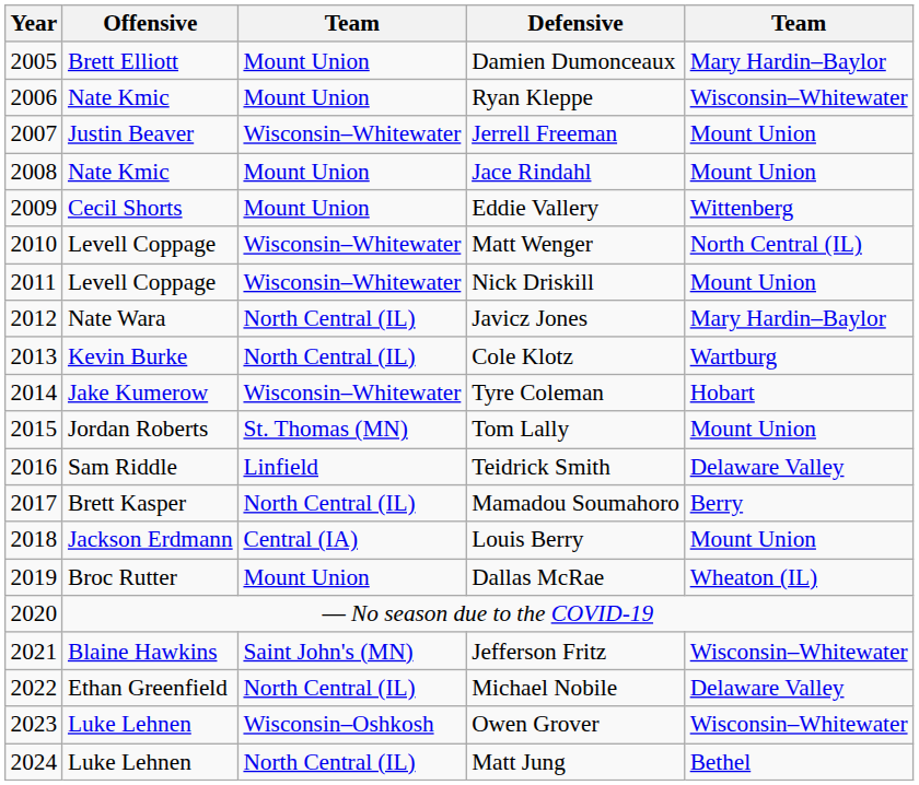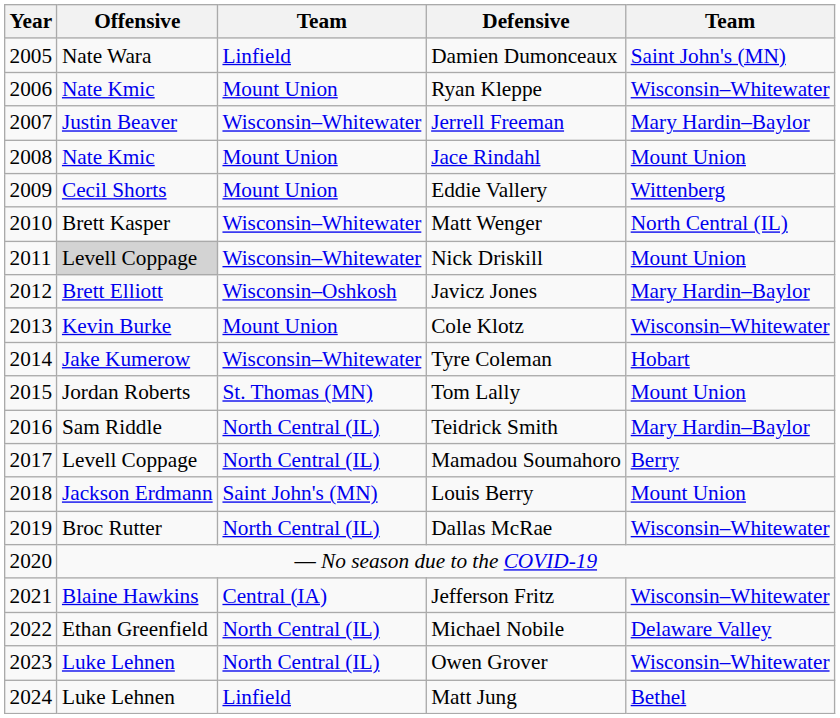Damien Dumonceaux | Offensive: Brett Elliott -> Nate Wara
Damien Dumonceaux | column 3: Mount Union -> Linfield
Damien Dumonceaux | column 5: Mary Hardin–Baylor -> Saint John's (MN)
Jerrell Freeman | column 5: Mount Union -> Mary Hardin–Baylor
Matt Wenger | Offensive: Levell Coppage -> Brett Kasper
Nick Driskill | Offensive: no background -> lightgrey background
Javicz Jones | Offensive: Nate Wara -> Brett Elliott
Javicz Jones | column 3: North Central (IL) -> Wisconsin–Oshkosh
Cole Klotz | column 3: North Central (IL) -> Mount Union
Cole Klotz | column 5: Wartburg -> Wisconsin–Whitewater
Teidrick Smith | column 3: Linfield -> North Central (IL)
Teidrick Smith | column 5: Delaware Valley -> Mary Hardin–Baylor
Mamadou Soumahoro | Offensive: Brett Kasper -> Levell Coppage
Louis Berry | column 3: Central (IA) -> Saint John's (MN)
Dallas McRae | column 3: Mount Union -> North Central (IL)
Dallas McRae | column 5: Wheaton (IL) -> Wisconsin–Whitewater
Jefferson Fritz | column 3: Saint John's (MN) -> Central (IA)
Owen Grover | column 3: Wisconsin–Oshkosh -> North Central (IL)
Matt Jung | column 3: North Central (IL) -> Linfield
